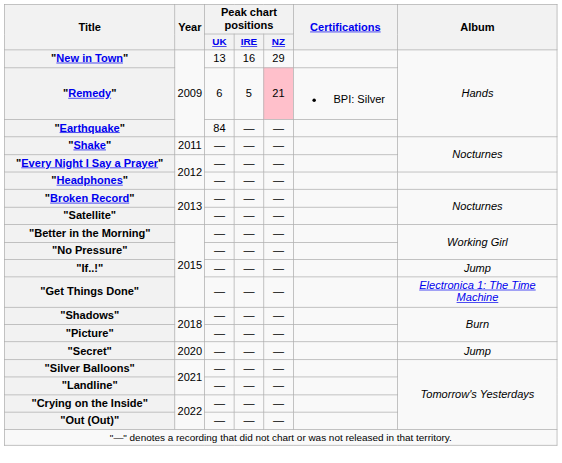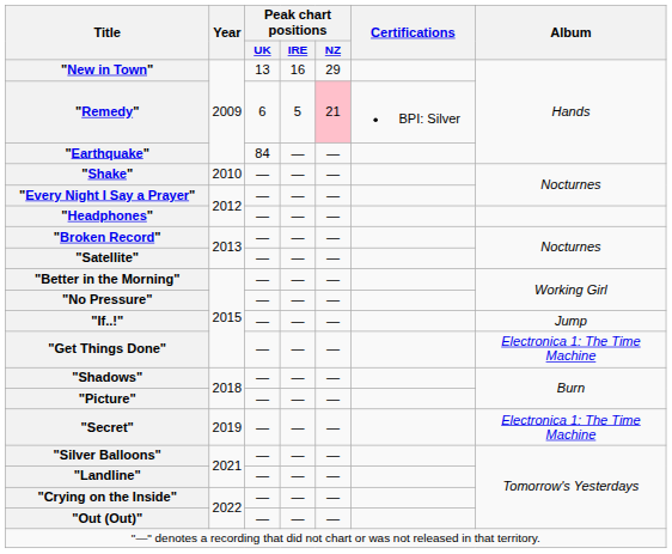"Shake" | Year: 2011 -> 2010
"Secret" | Year: 2020 -> 2019
"Secret" | Album: Jump -> Electronica 1: The Time Machine
